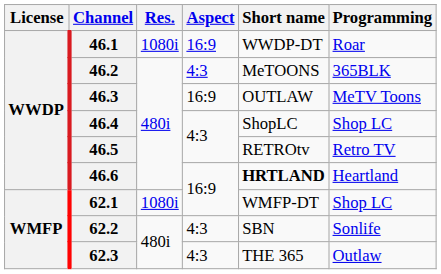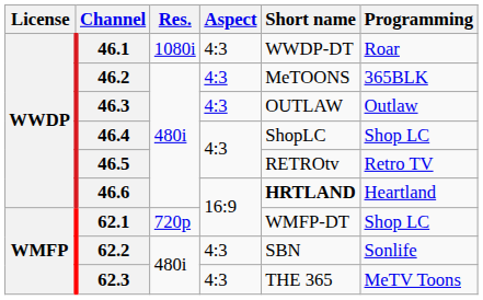46.1 | Aspect: 16:9 -> 4:3
46.3 | Aspect: 16:9 -> 4:3
46.3 | Programming: MeTV Toons -> Outlaw
62.1 | Res.: 1080i -> 720p
62.3 | Programming: Outlaw -> MeTV Toons
